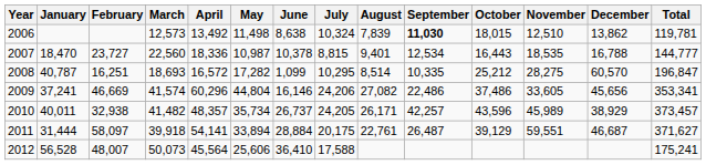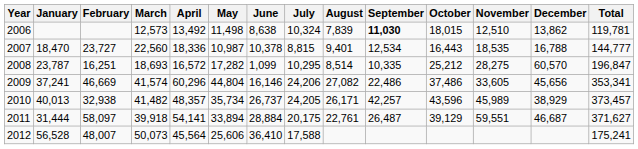2008 | January: 40,787 -> 23,787
2010 | January: 40,011 -> 40,013
